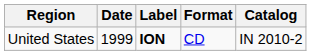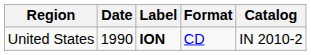United States | Date: 1999 -> 1990
